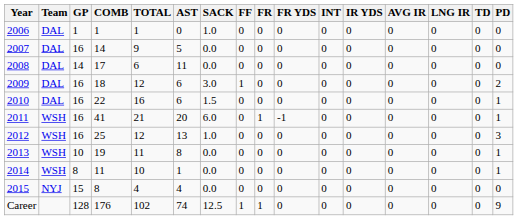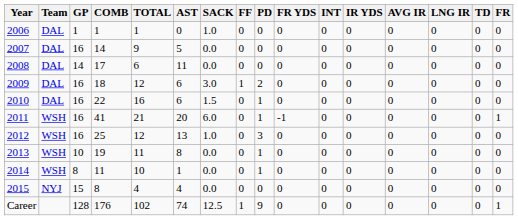columns swapped: FR <-> PD
